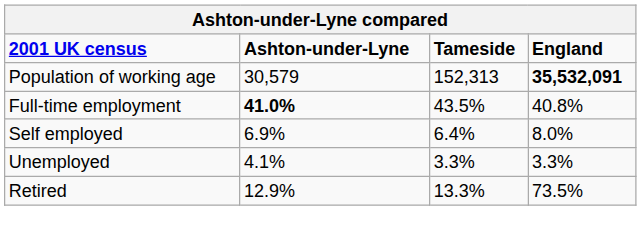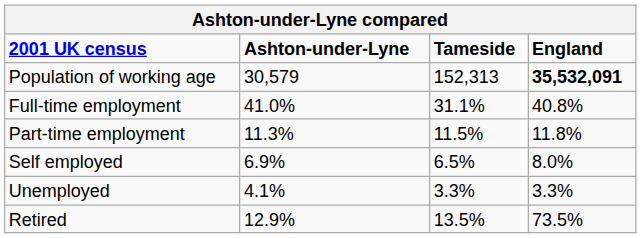Full-time employment | Ashton-under-Lyne: bold -> normal
Full-time employment | Tameside: 43.5% -> 31.1%
+ row: Part-time employment | 11.3% | 11.5% | 11.8%
Self employed | Tameside: 6.4% -> 6.5%
Retired | Tameside: 13.3% -> 13.5%
